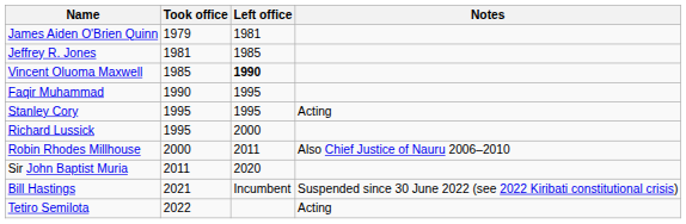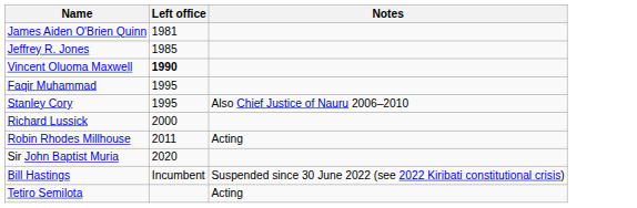- column: Took office | 1979 | 1981 | 1985 | 1990 | 1995 | 1995 | 2000 | 2011 | 2021 | 2022
Stanley Cory | Notes: Acting -> Also Chief Justice of Nauru 2006–2010
Robin Rhodes Millhouse | Notes: Also Chief Justice of Nauru 2006–2010 -> Acting
